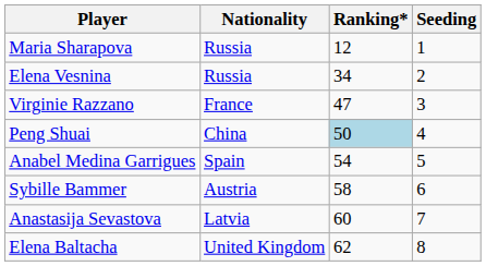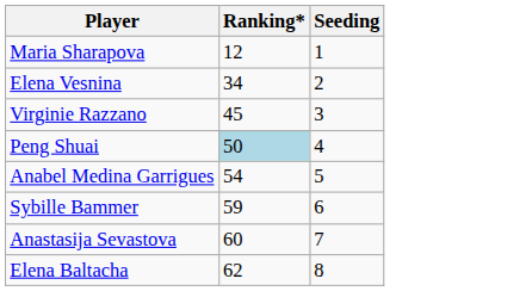- column: Nationality | Russia | Russia | France | China | Spain | Austria | Latvia | United Kingdom
Virginie Razzano | Ranking*: 47 -> 45
Sybille Bammer | Ranking*: 58 -> 59
